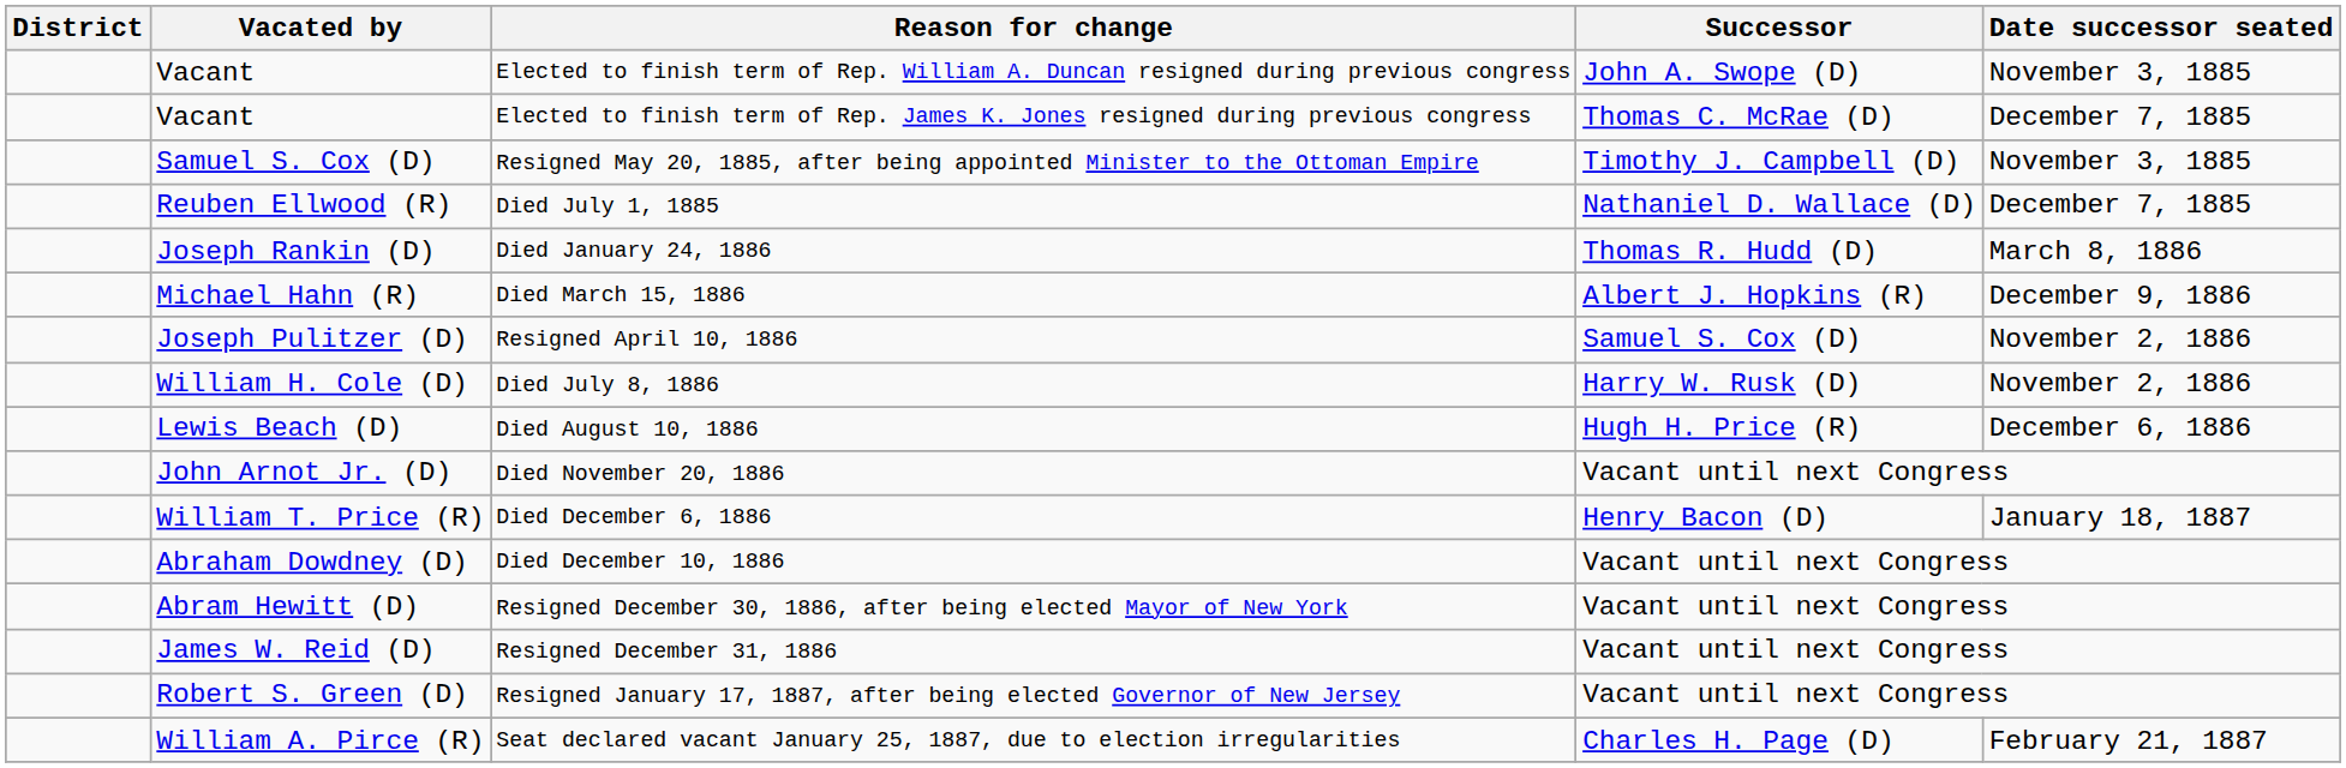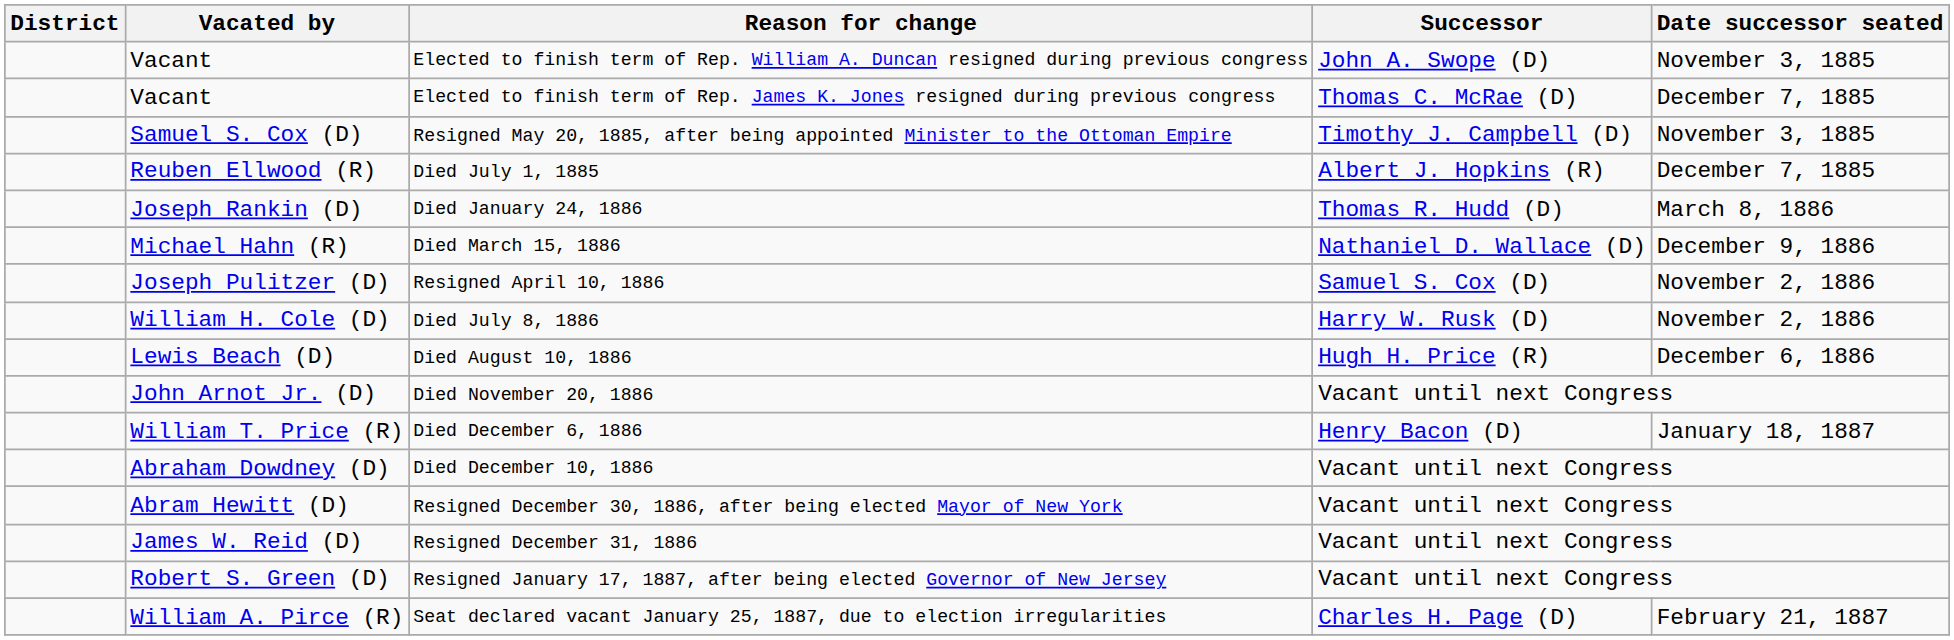Died July 1, 1885 | Successor: Nathaniel D. Wallace (D) -> Albert J. Hopkins (R)
Died March 15, 1886 | Successor: Albert J. Hopkins (R) -> Nathaniel D. Wallace (D)
